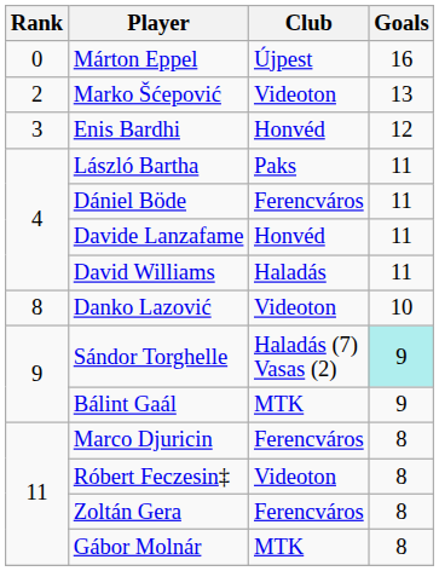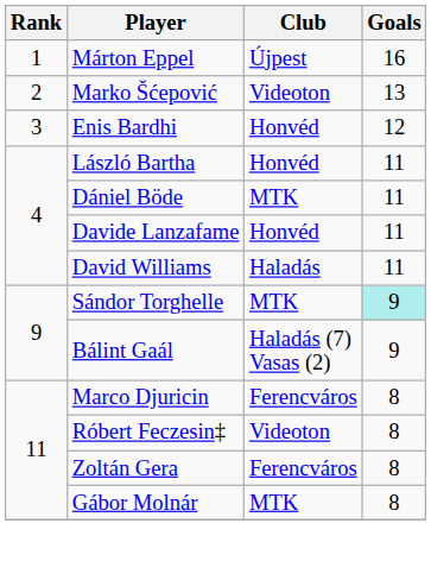Márton Eppel | Rank: 0 -> 1
László Bartha | Club: Paks -> Honvéd
Dániel Böde | Club: Ferencváros -> MTK
- row: 8 | Danko Lazović | Videoton | 10
Sándor Torghelle | Club: Haladás (7) Vasas (2) -> MTK
Bálint Gaál | Club: MTK -> Haladás (7) Vasas (2)
